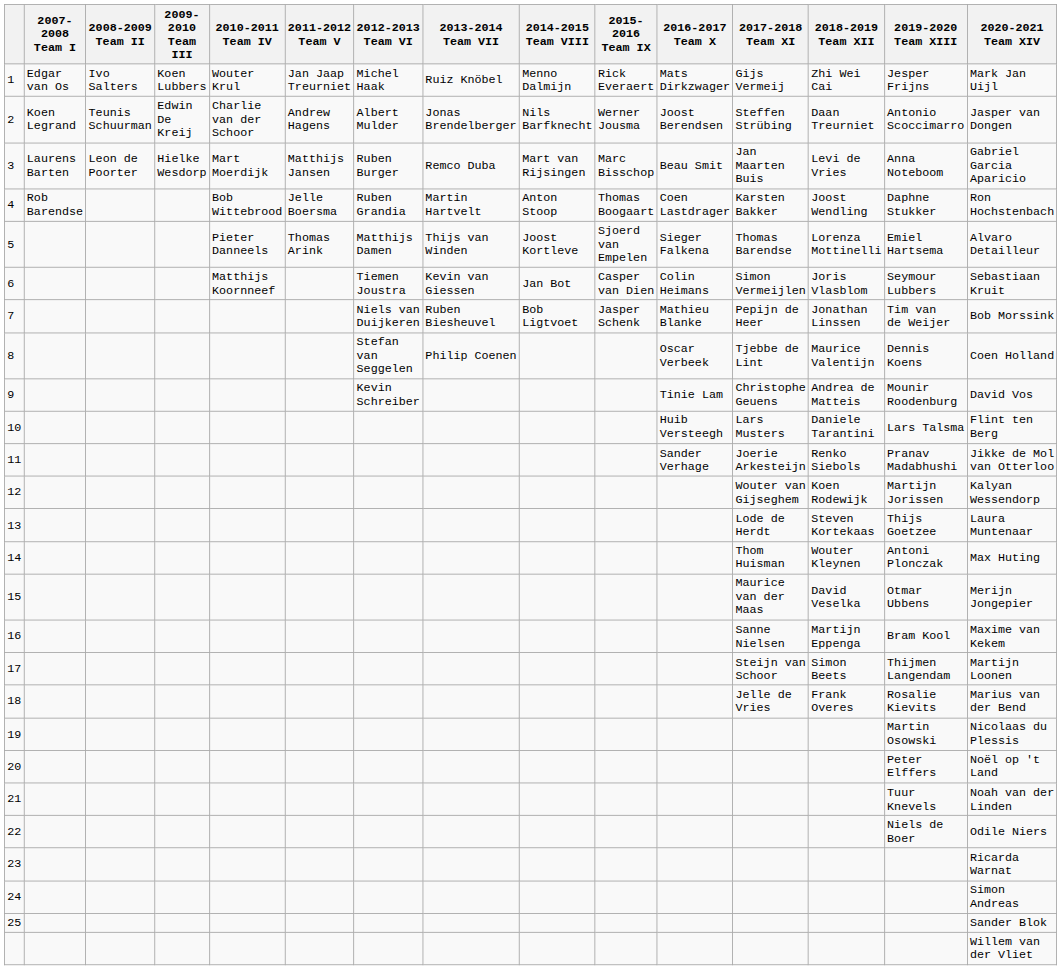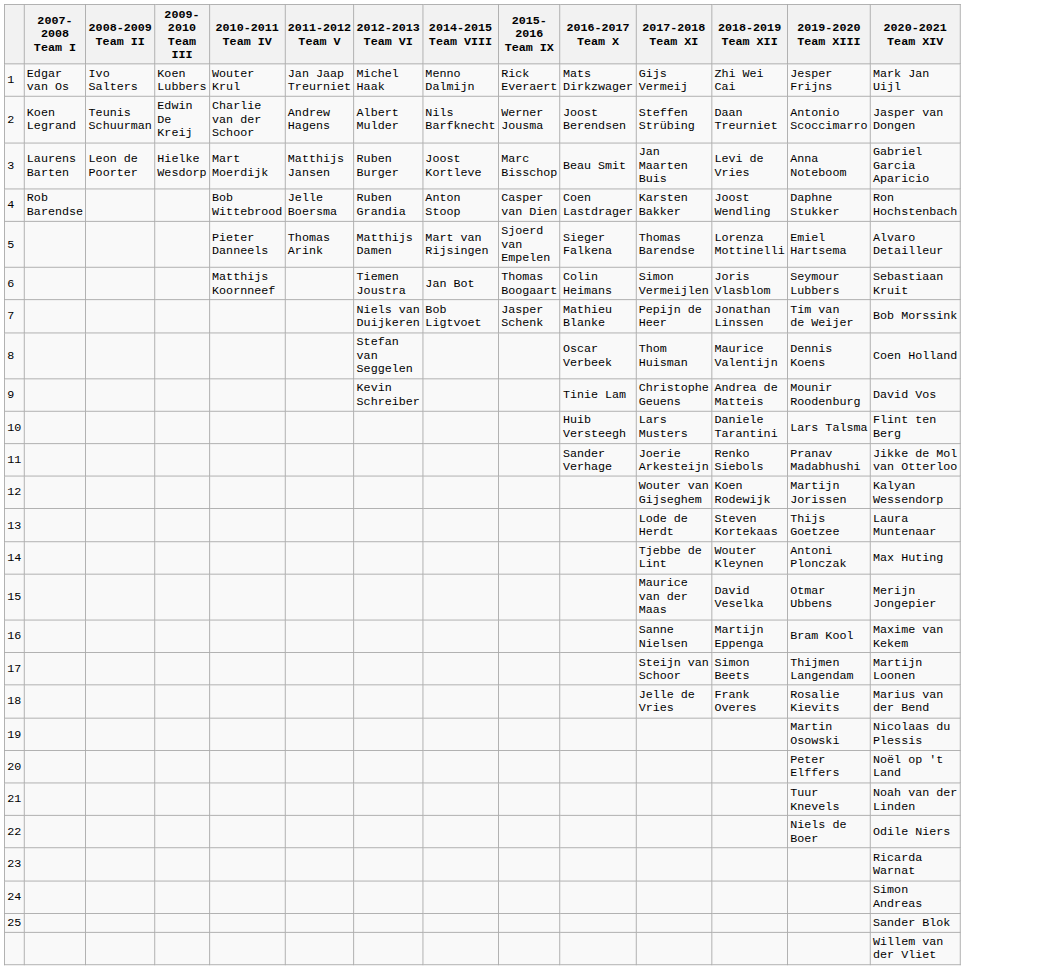- column: 2013-2014 Team VII | Ruiz Knöbel | Jonas Brendelberger | Remco Duba | Martin Hartvelt | Thijs van Winden | Kevin van Giessen | Ruben Biesheuvel | Philip Coenen
3 | 2014-2015 Team VIII: Mart van Rijsingen -> Joost Kortleve
4 | 2015-2016 Team IX: Thomas Boogaart -> Casper van Dien
5 | 2014-2015 Team VIII: Joost Kortleve -> Mart van Rijsingen
6 | 2015-2016 Team IX: Casper van Dien -> Thomas Boogaart
8 | 2017-2018 Team XI: Tjebbe de Lint -> Thom Huisman
14 | 2017-2018 Team XI: Thom Huisman -> Tjebbe de Lint
